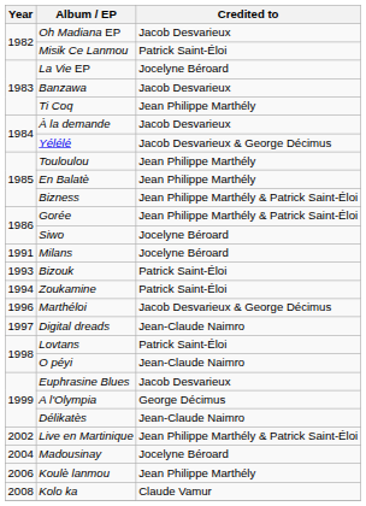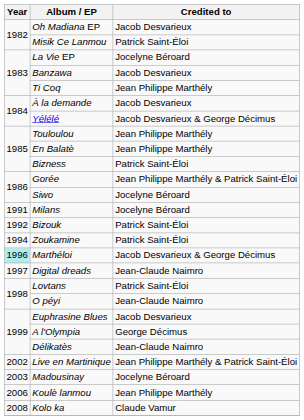Bizness | Credited to: Jean Philippe Marthély & Patrick Saint-Éloi -> Patrick Saint-Éloi
Bizouk | Year: 1993 -> 1992
Marthéloi | Year: no background -> paleturquoise background
Madousinay | Year: 2004 -> 2003
